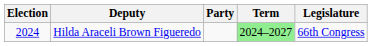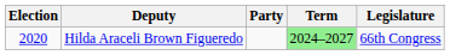Hilda Araceli Brown Figueredo | Election: 2024 -> 2020
